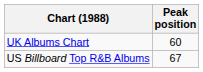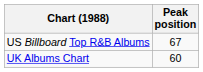rows swapped: UK Albums Chart <-> US Billboard Top R&B Albums
